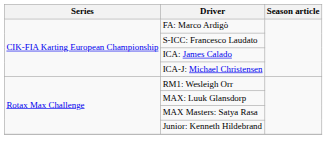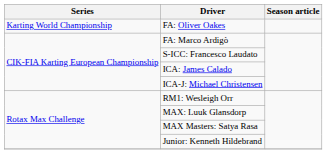+ row: Karting World Championship | FA: Oliver Oakes
